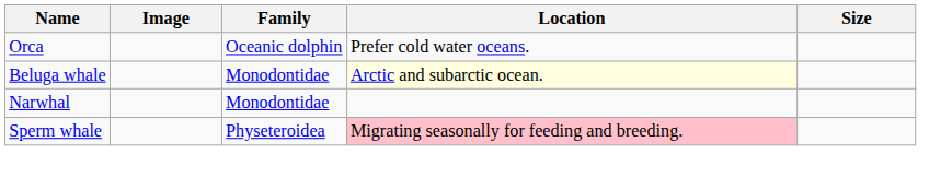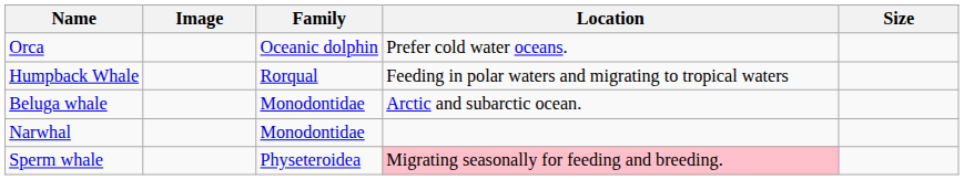+ row: Humpback Whale | Rorqual | Feeding in polar waters and migrating to tropical waters
Beluga whale | Location: lightyellow background -> no background
